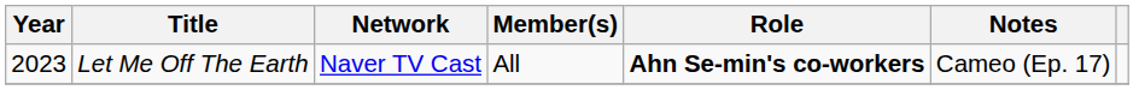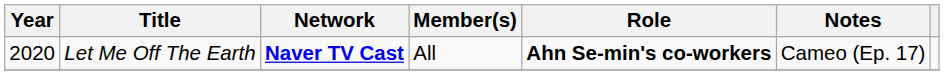Let Me Off The Earth | Year: 2023 -> 2020
Let Me Off The Earth | Network: normal -> bold
